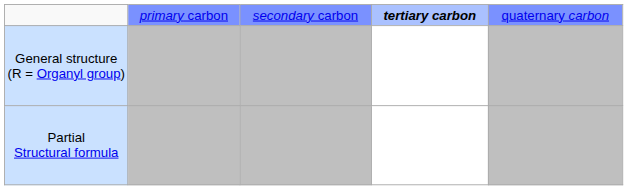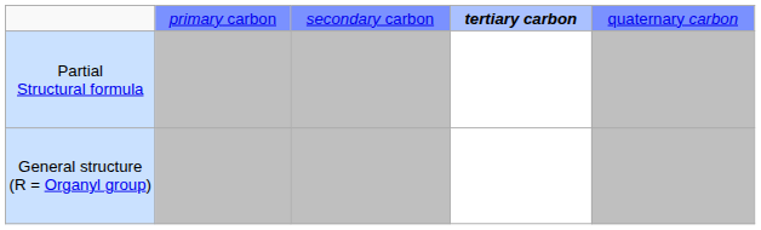rows swapped: General structure (R = Organyl group) <-> Partial Structural formula
